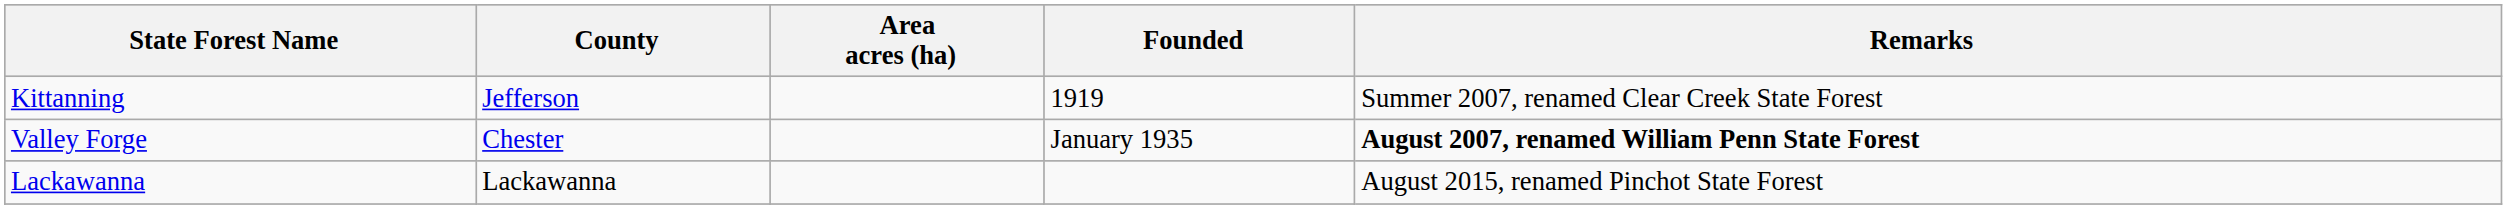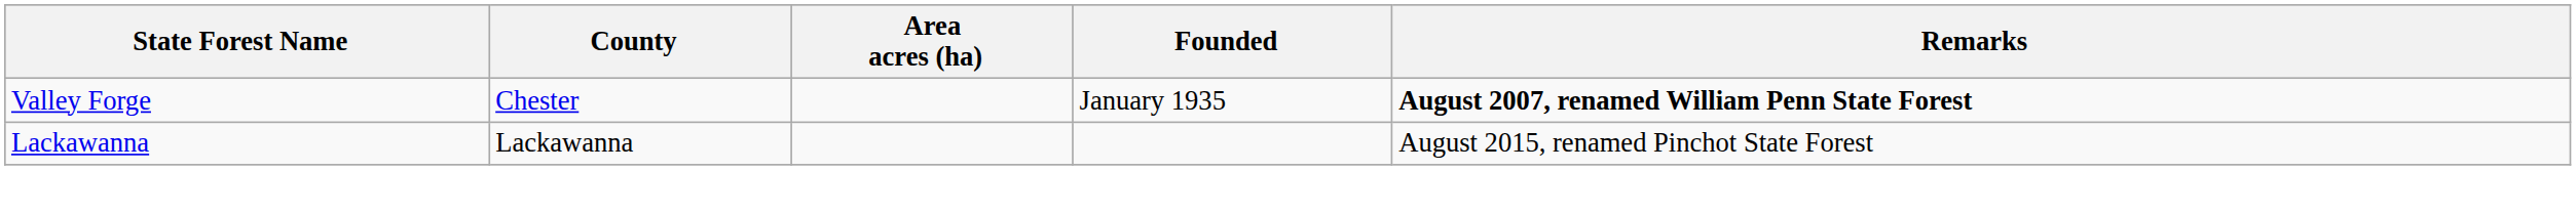- row: Kittanning | Jefferson | 1919 | Summer 2007, renamed Clear Creek State Forest
